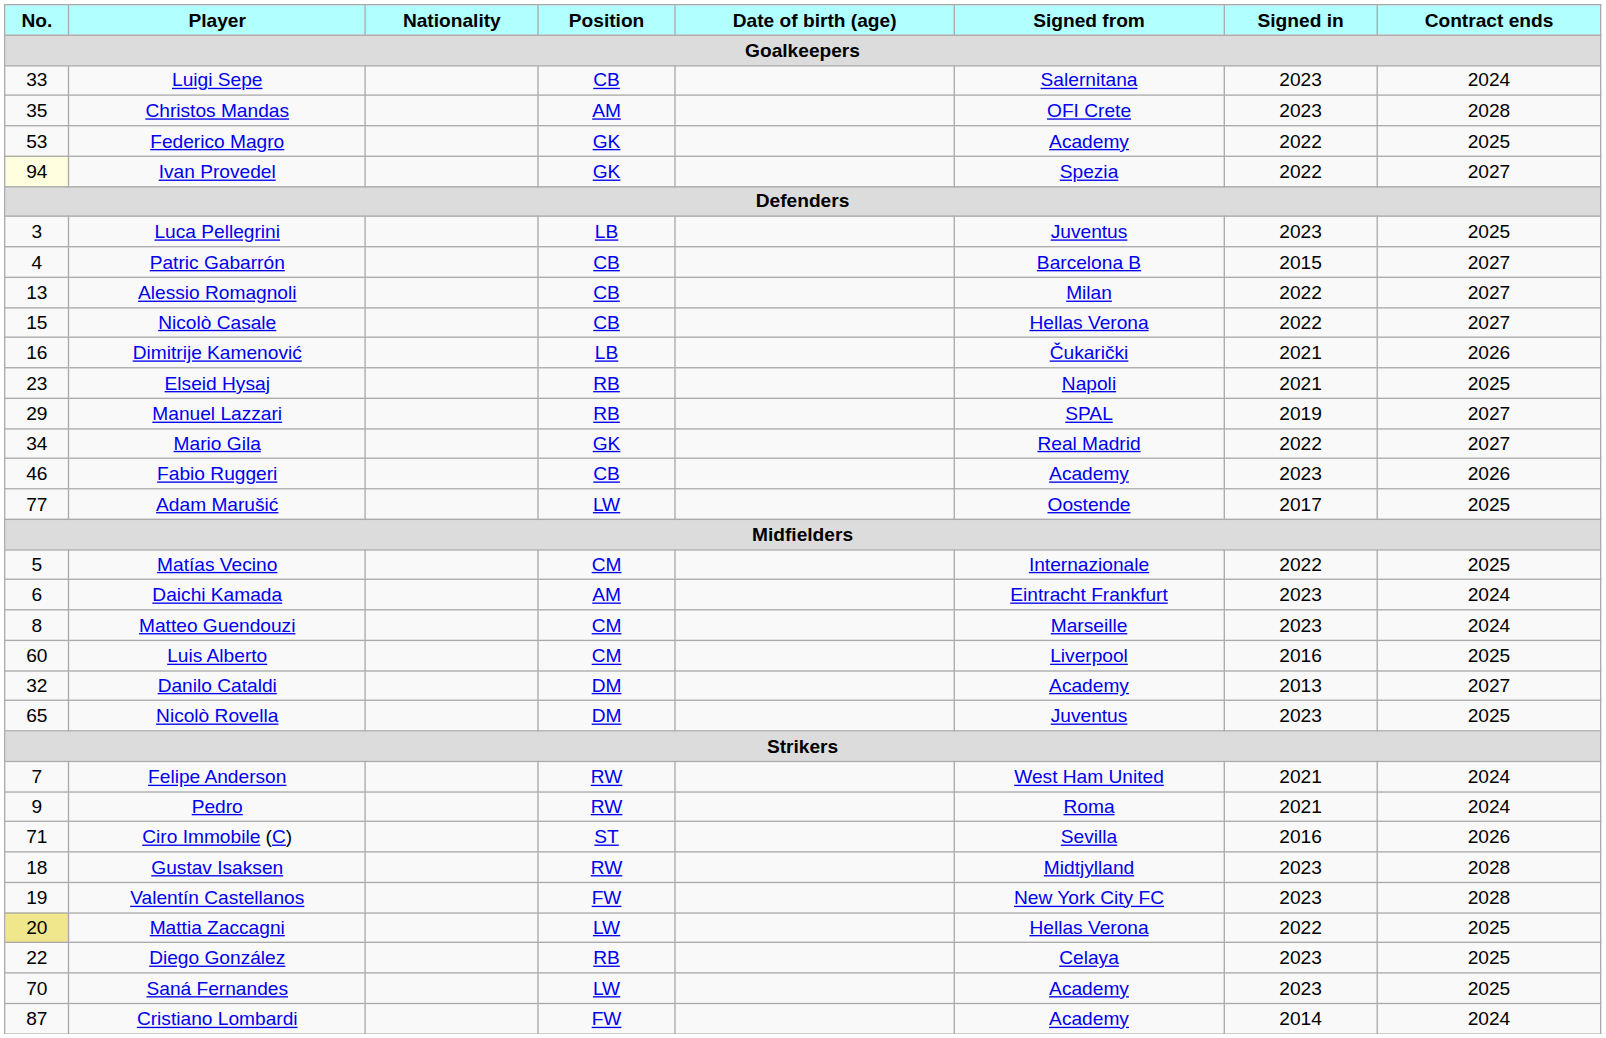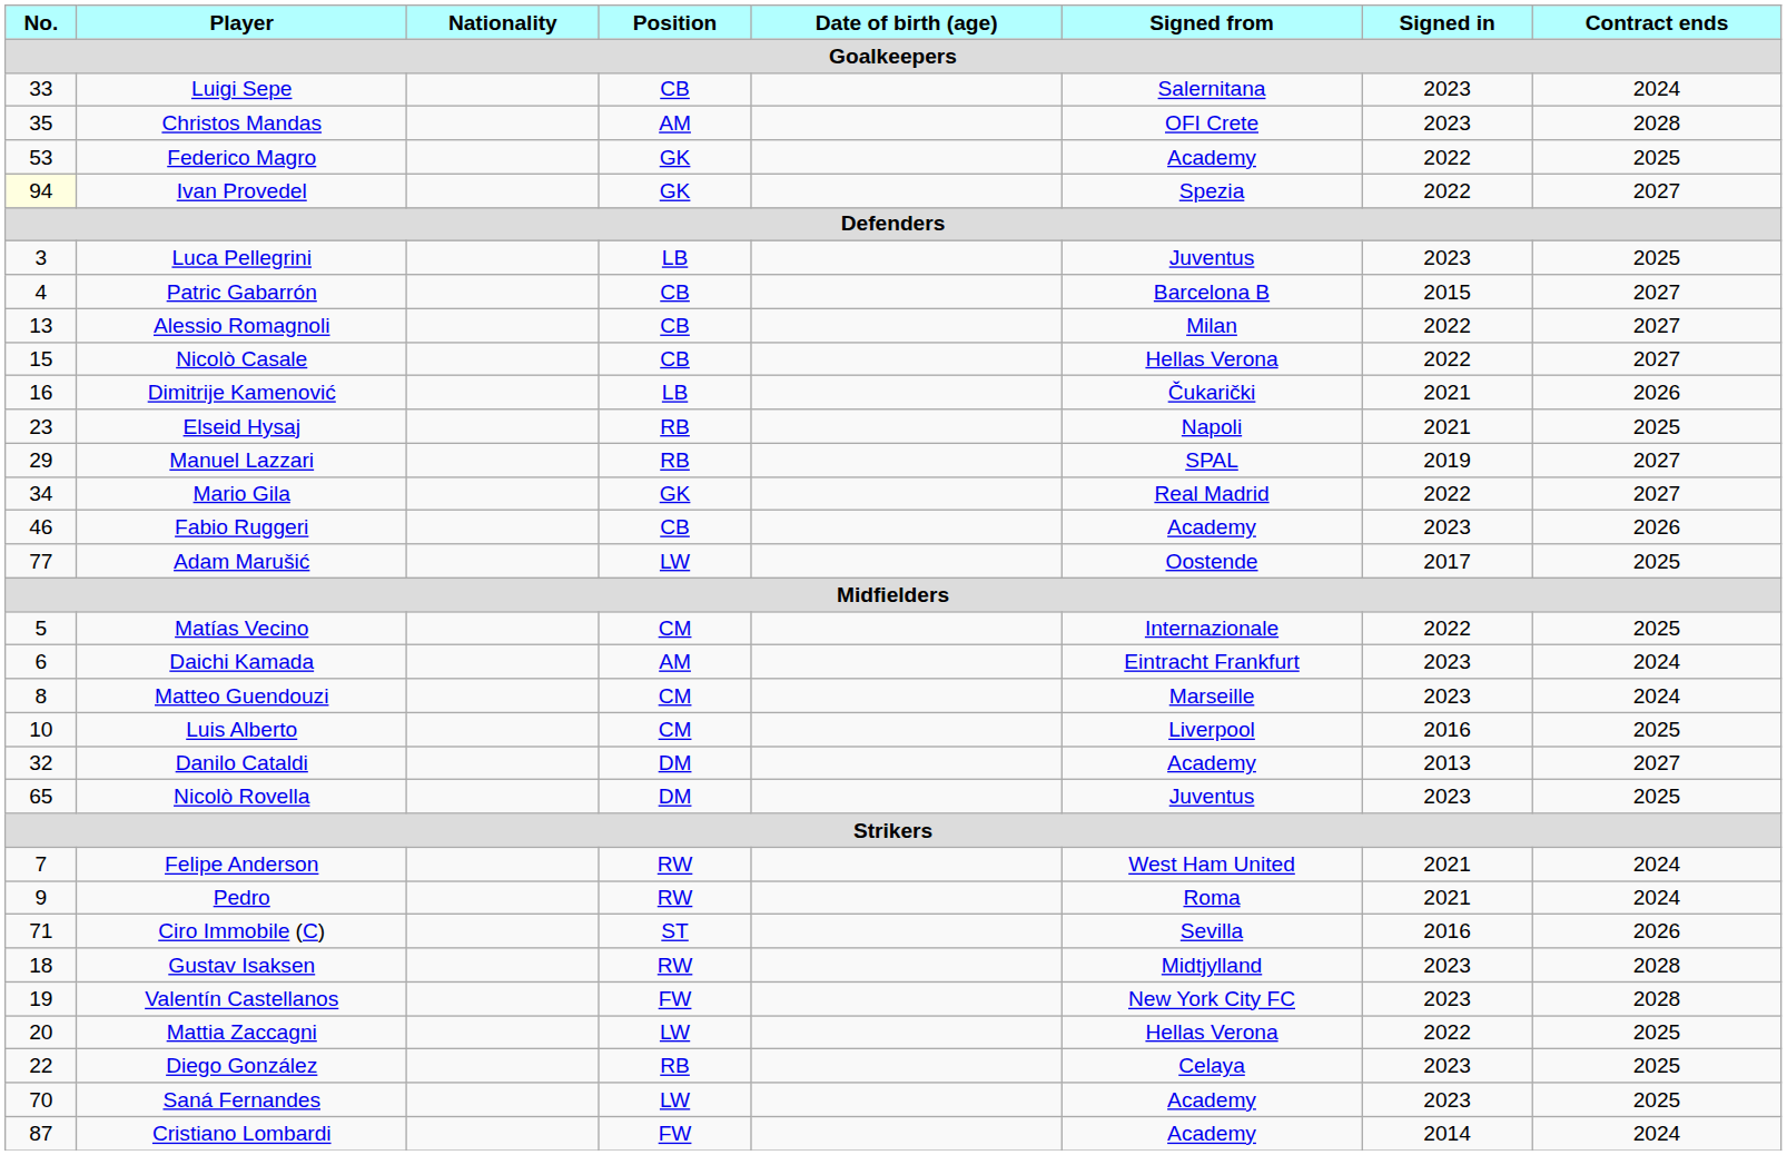Luis Alberto | No.: 60 -> 10
Mattia Zaccagni | No.: khaki background -> no background
